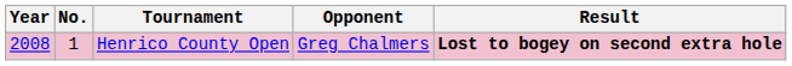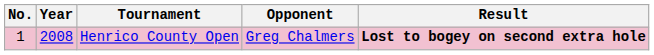columns swapped: No. <-> Year
